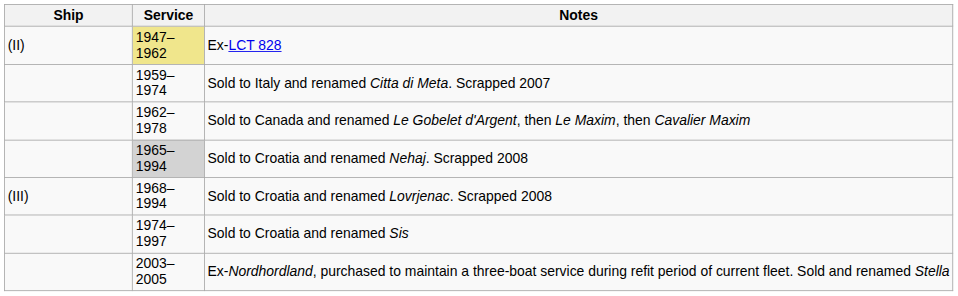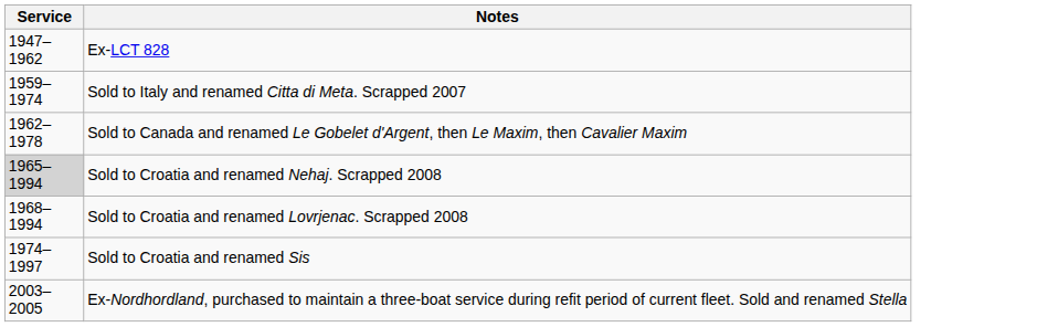- column: Ship | (II) | (III)
Ex-LCT 828 | Service: khaki background -> no background
